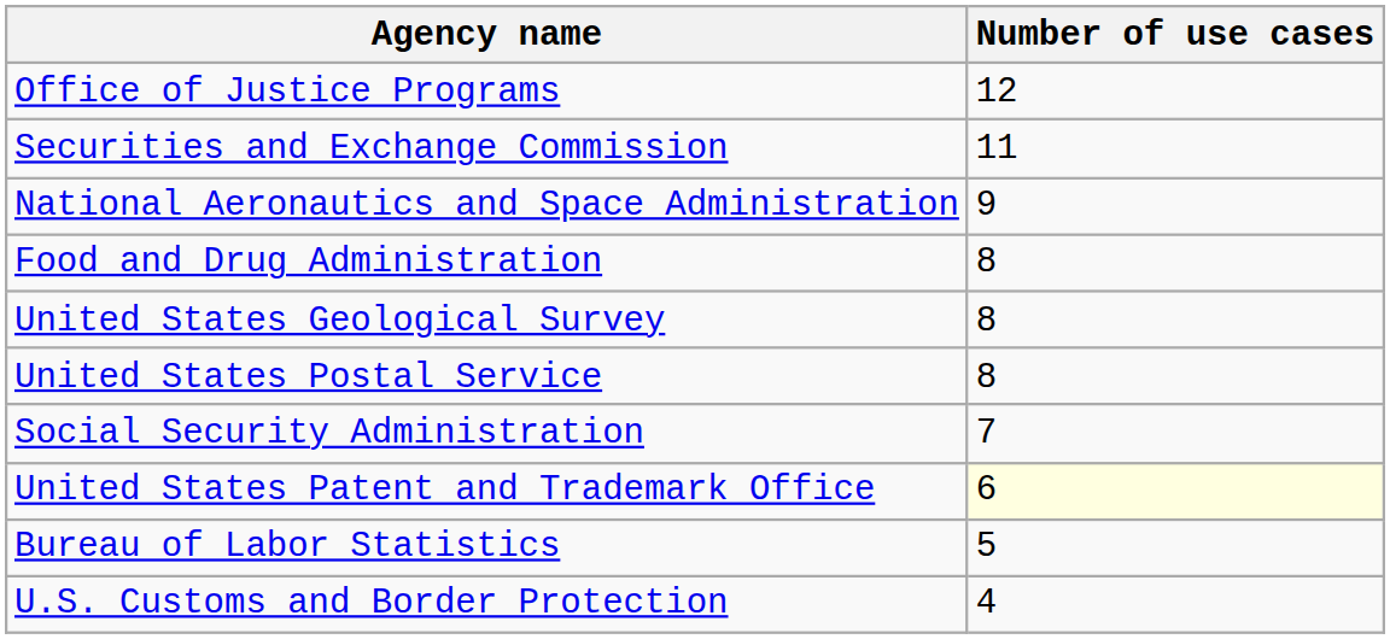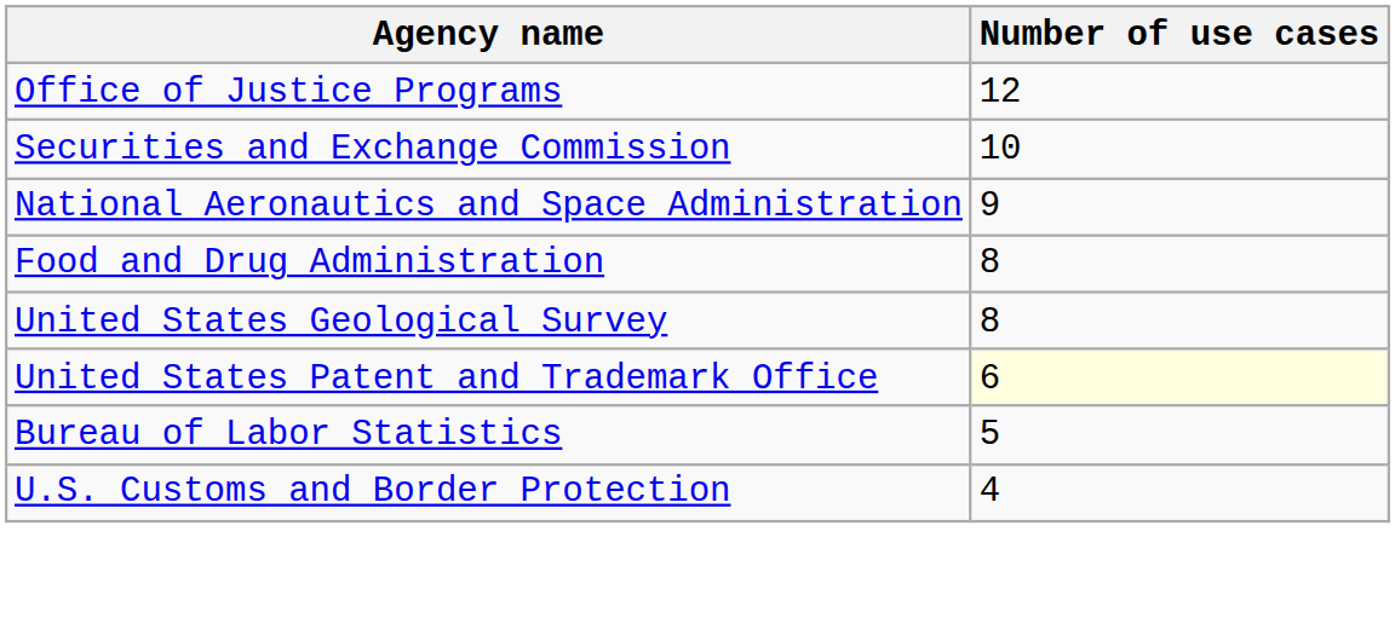Securities and Exchange Commission | Number of use cases: 11 -> 10
- row: United States Postal Service | 8
- row: Social Security Administration | 7
